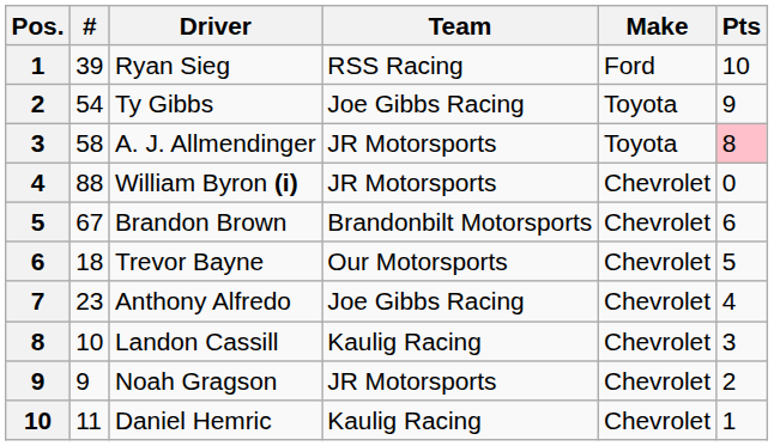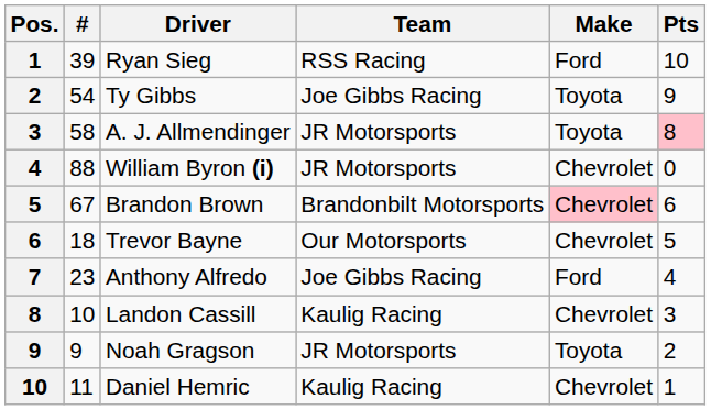Brandon Brown | Make: no background -> pink background
Anthony Alfredo | Make: Chevrolet -> Ford
Noah Gragson | Make: Chevrolet -> Toyota
